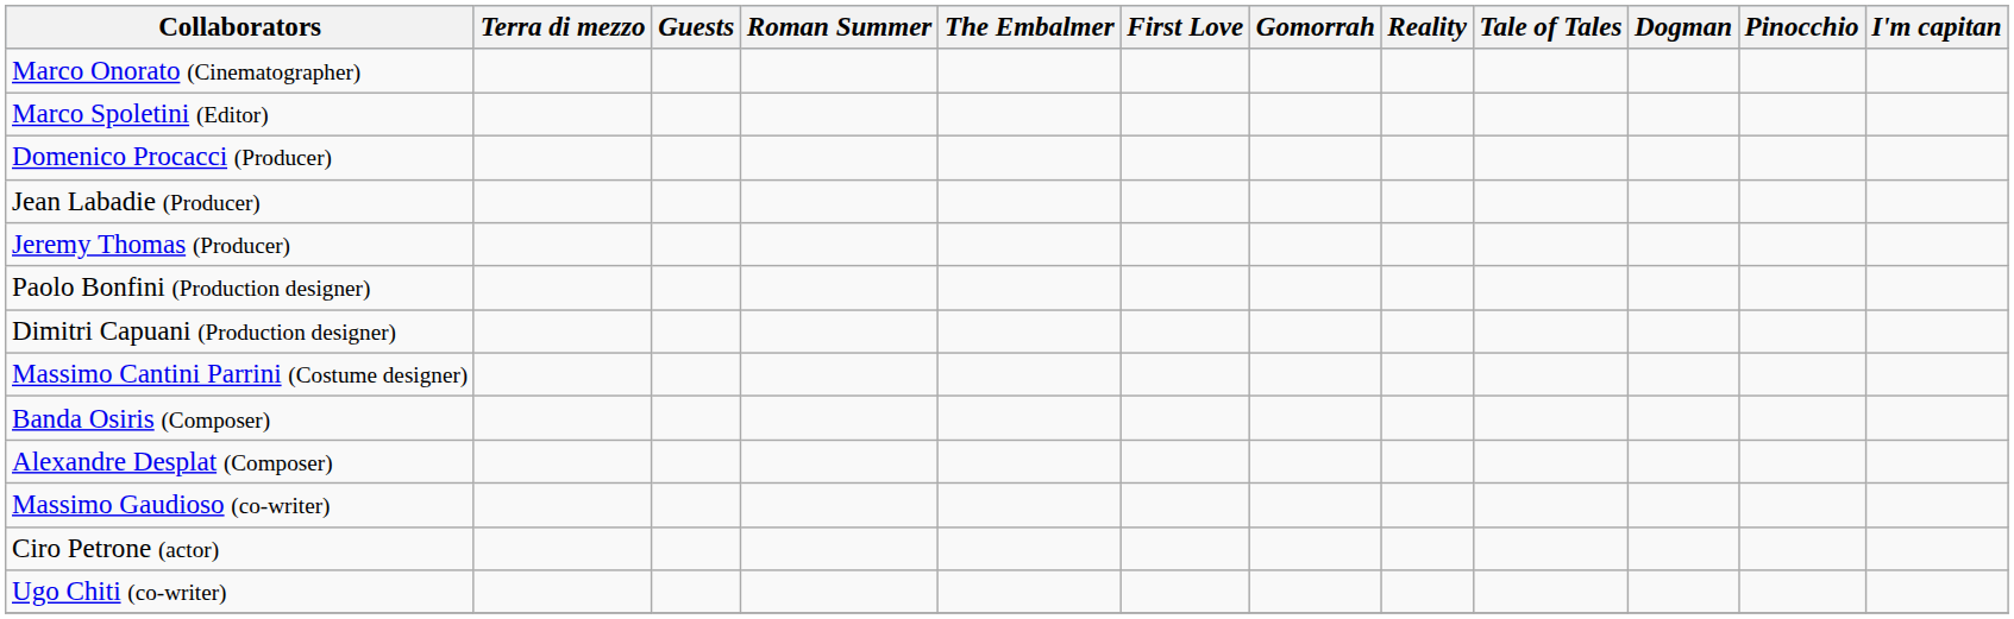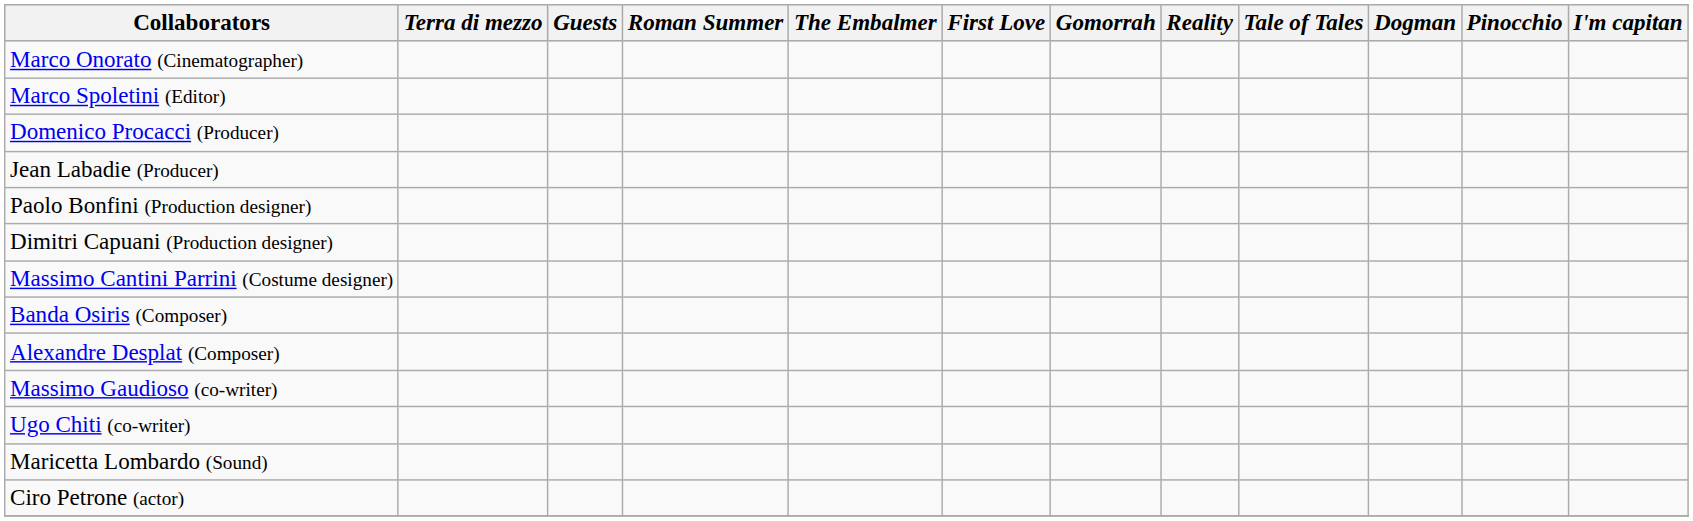- row: Jeremy Thomas (Producer)
rows swapped: Ugo Chiti (co-writer) <-> Ciro Petrone (actor)
+ row: Maricetta Lombardo (Sound)
